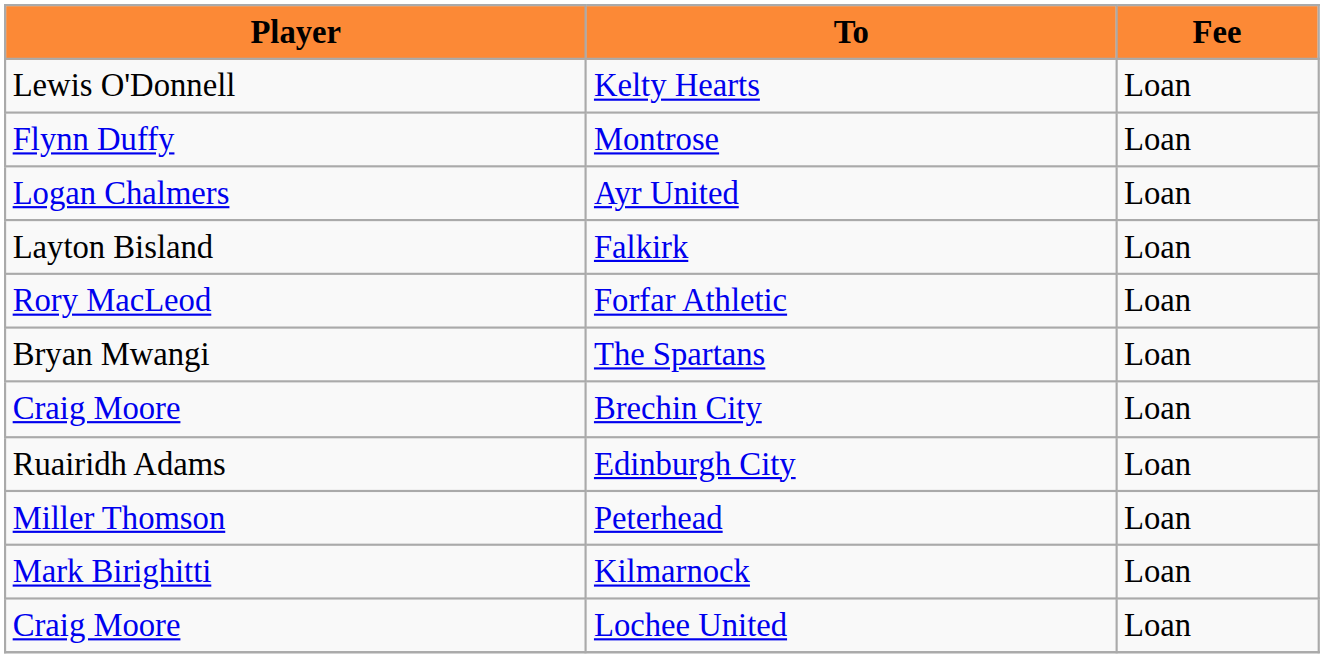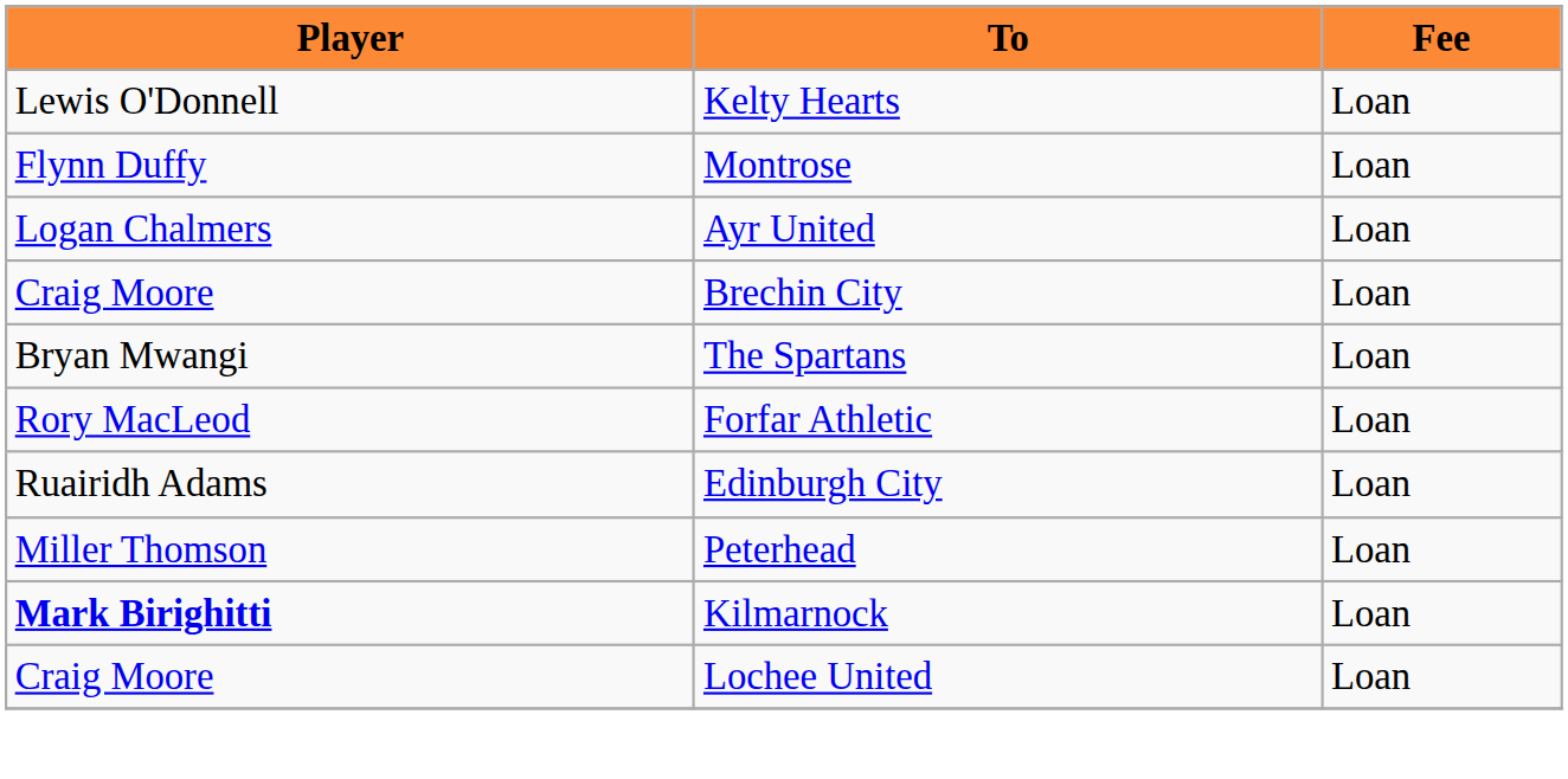- row: Layton Bisland | Falkirk | Loan
rows swapped: Forfar Athletic <-> Brechin City
Kilmarnock | Player: normal -> bold
